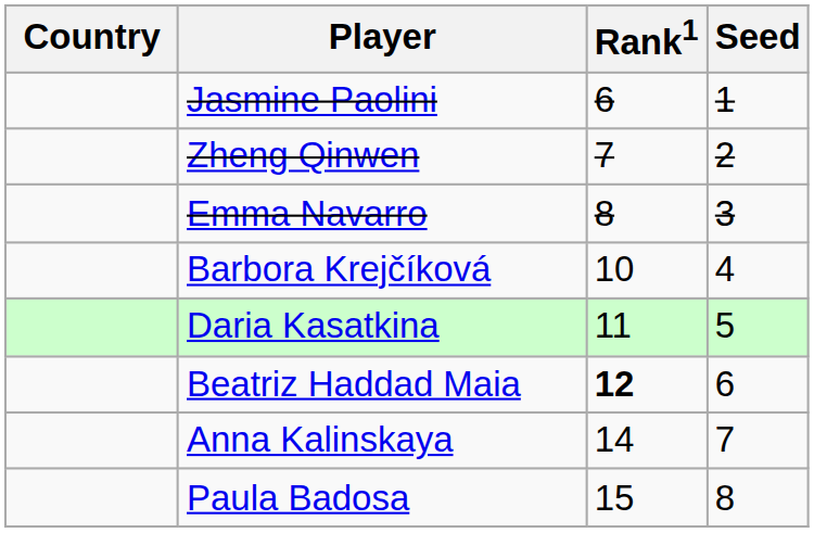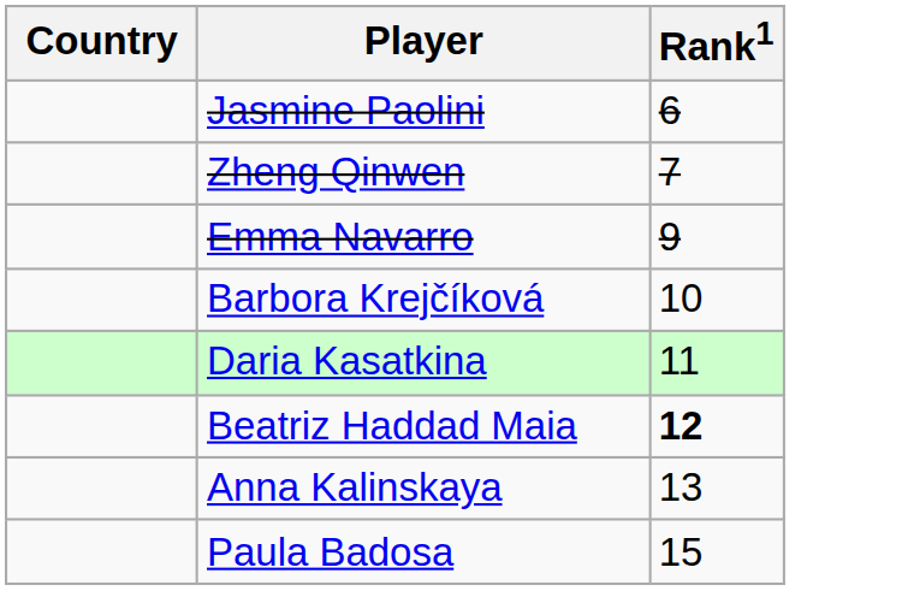- column: Seed | 1 | 2 | 3 | 4 | 5 | 6 | 7 | 8
Emma Navarro | Rank1: 8 -> 9
Anna Kalinskaya | Rank1: 14 -> 13
